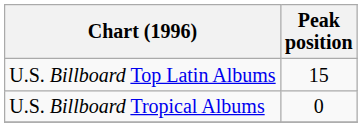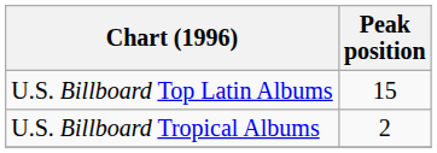U.S. Billboard Tropical Albums | Peak position: 0 -> 2
